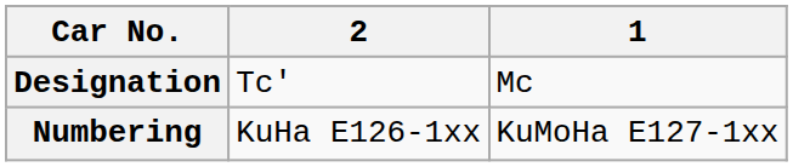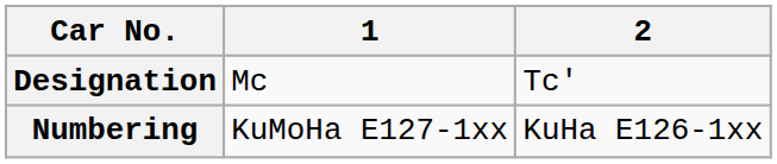columns swapped: 1 <-> 2
